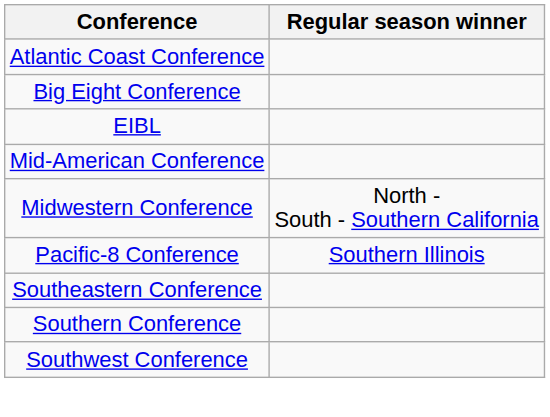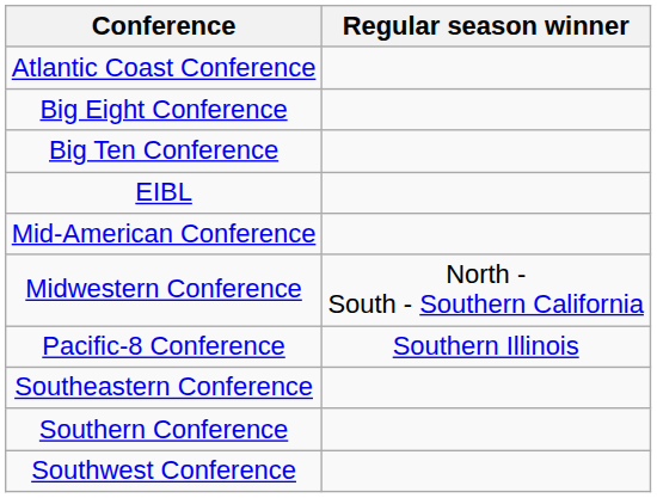+ row: Big Ten Conference
